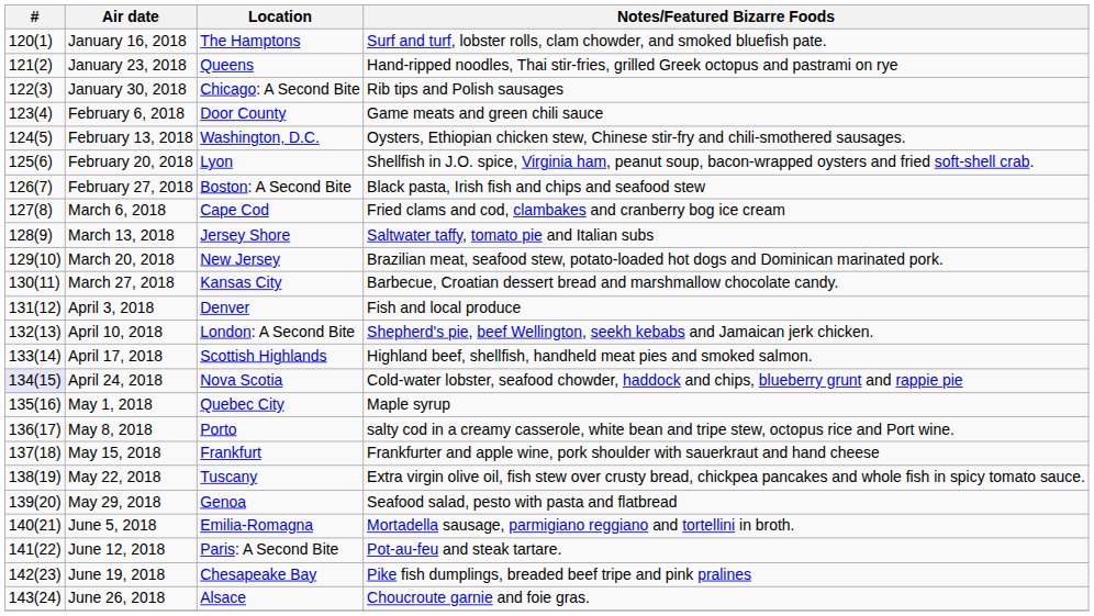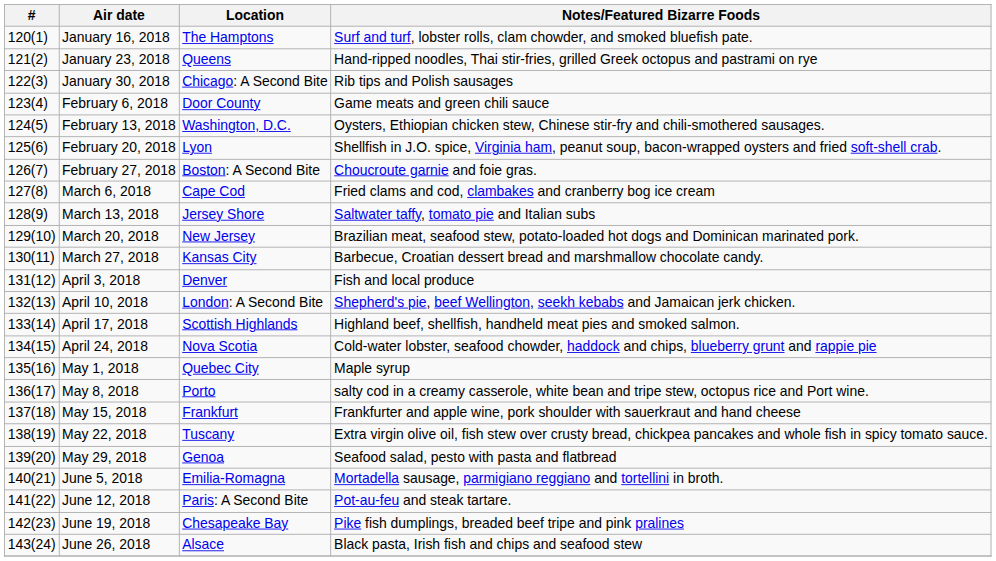February 27, 2018 | Notes/Featured Bizarre Foods: Black pasta, Irish fish and chips and seafood stew -> Choucroute garnie and foie gras.
April 24, 2018 | #: lavender background -> no background
June 26, 2018 | Notes/Featured Bizarre Foods: Choucroute garnie and foie gras. -> Black pasta, Irish fish and chips and seafood stew
